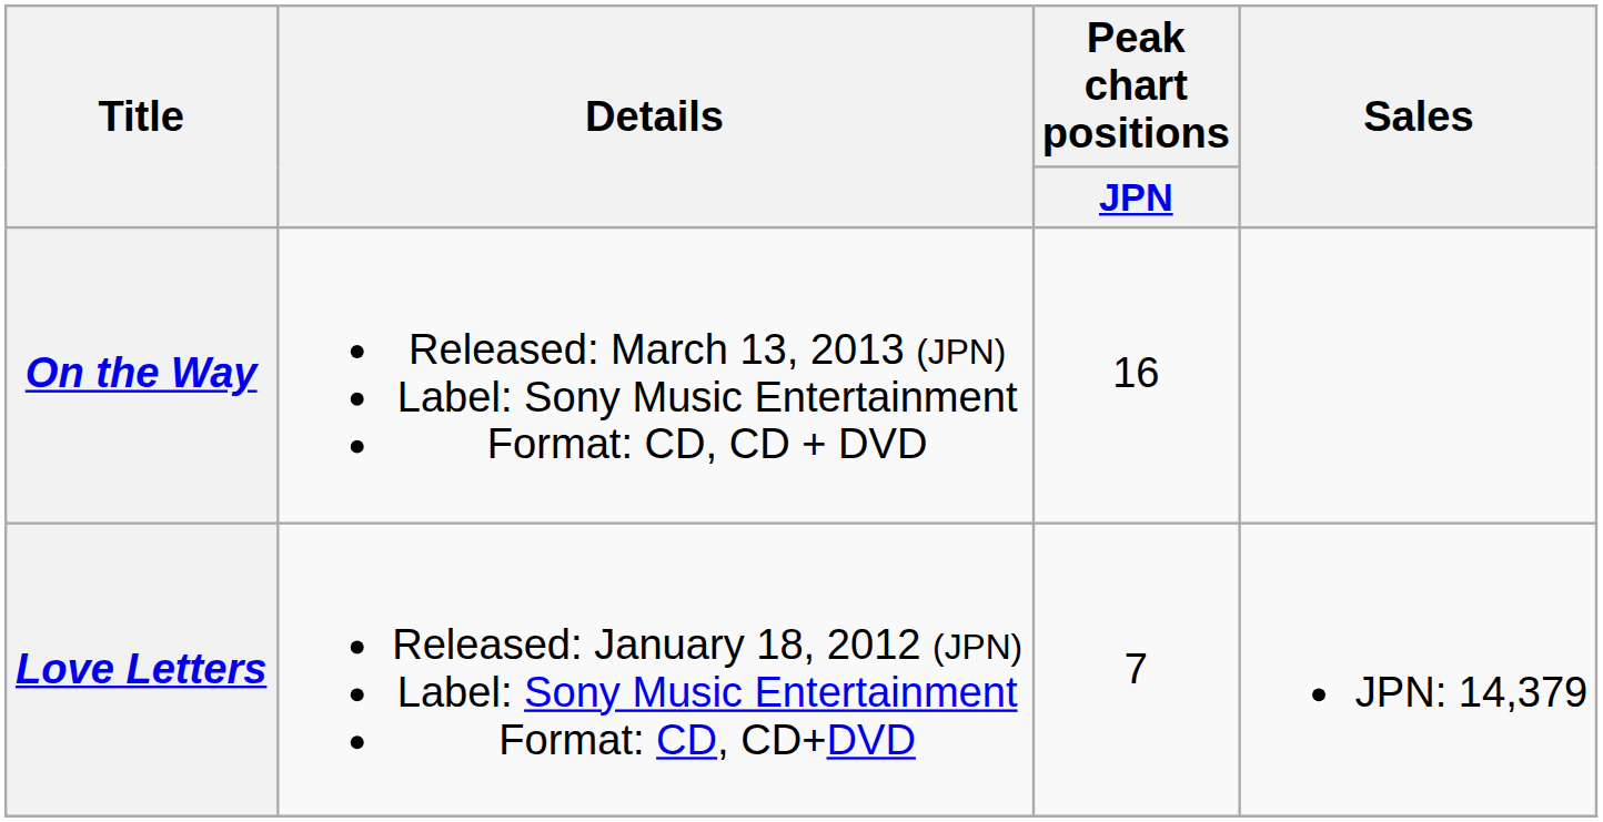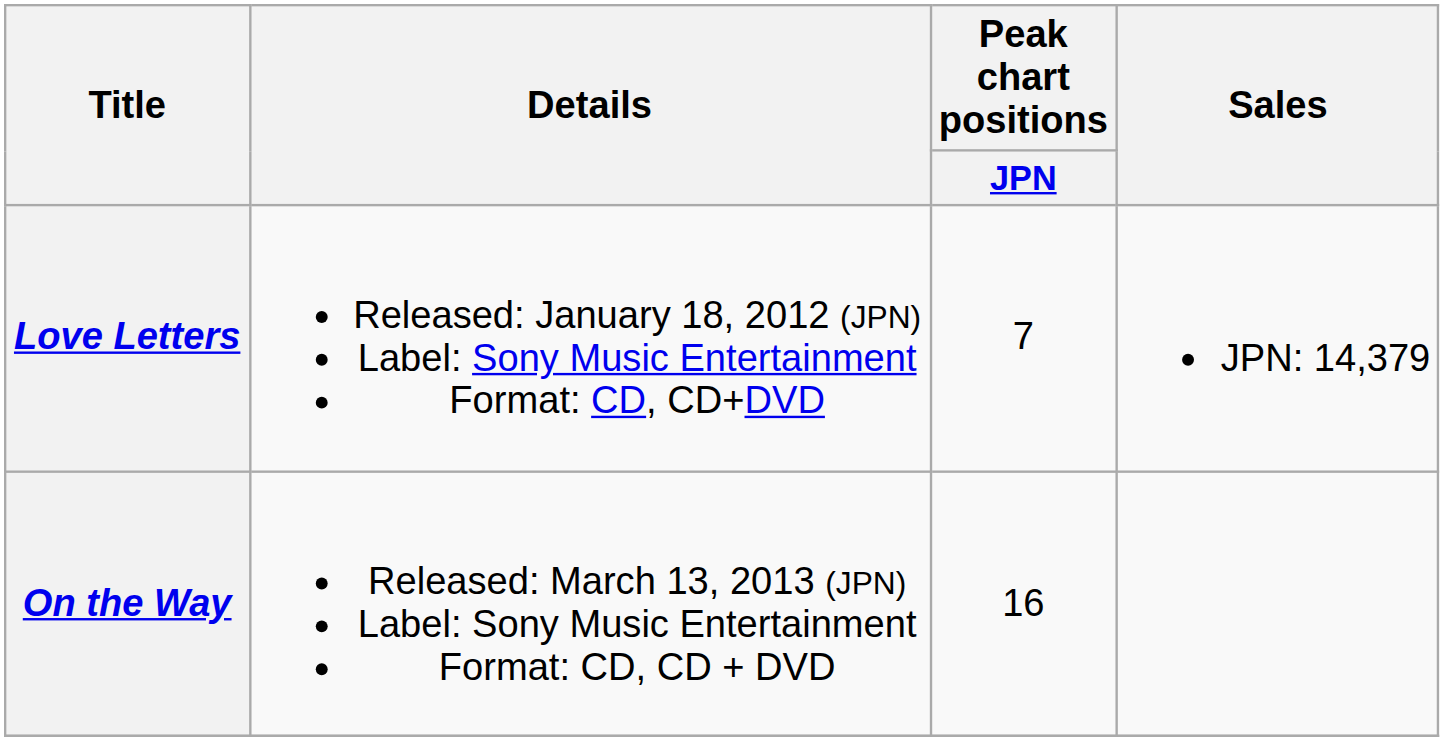rows swapped: Love Letters <-> On the Way
